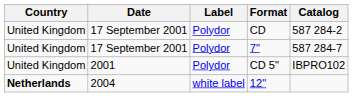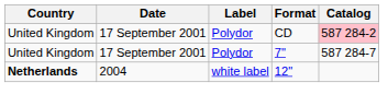CD | Catalog: no background -> pink background
- row: United Kingdom | 2001 | Polydor | CD 5" | IBPRO102
